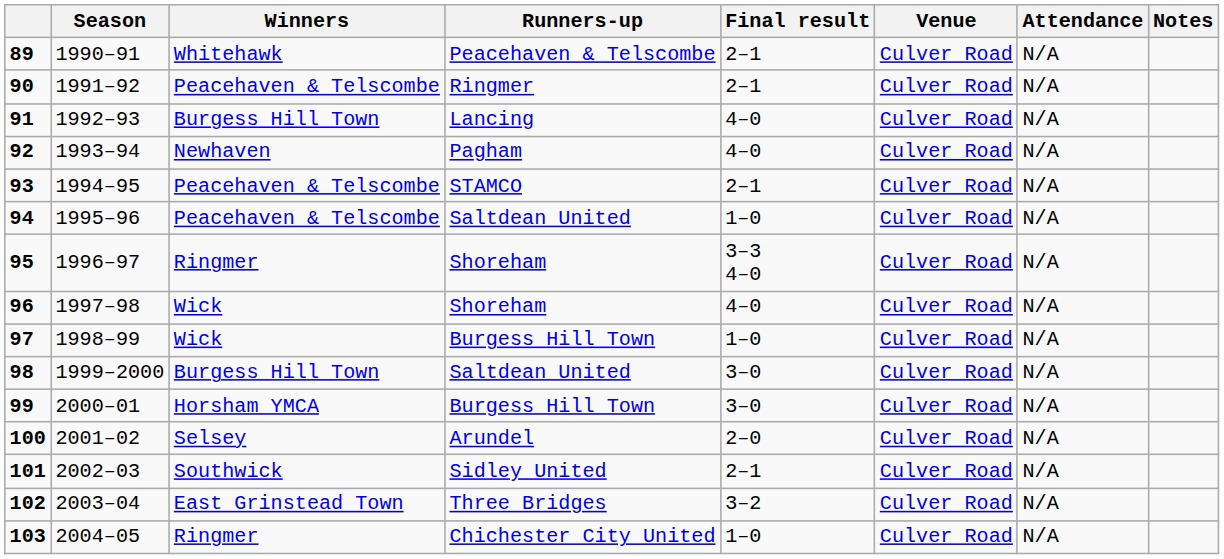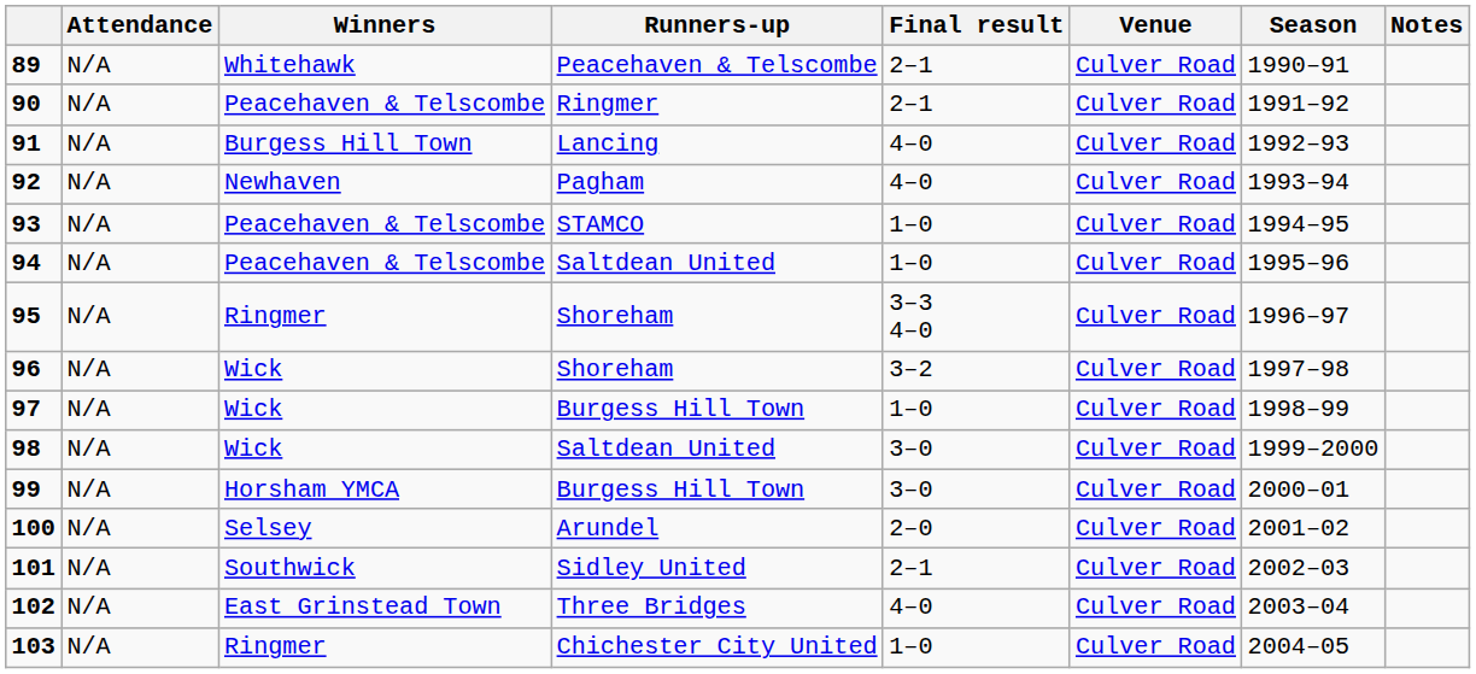columns swapped: Season <-> Attendance
93 | Final result: 2–1 -> 1–0
96 | Final result: 4–0 -> 3–2
98 | Winners: Burgess Hill Town -> Wick
102 | Final result: 3–2 -> 4–0
